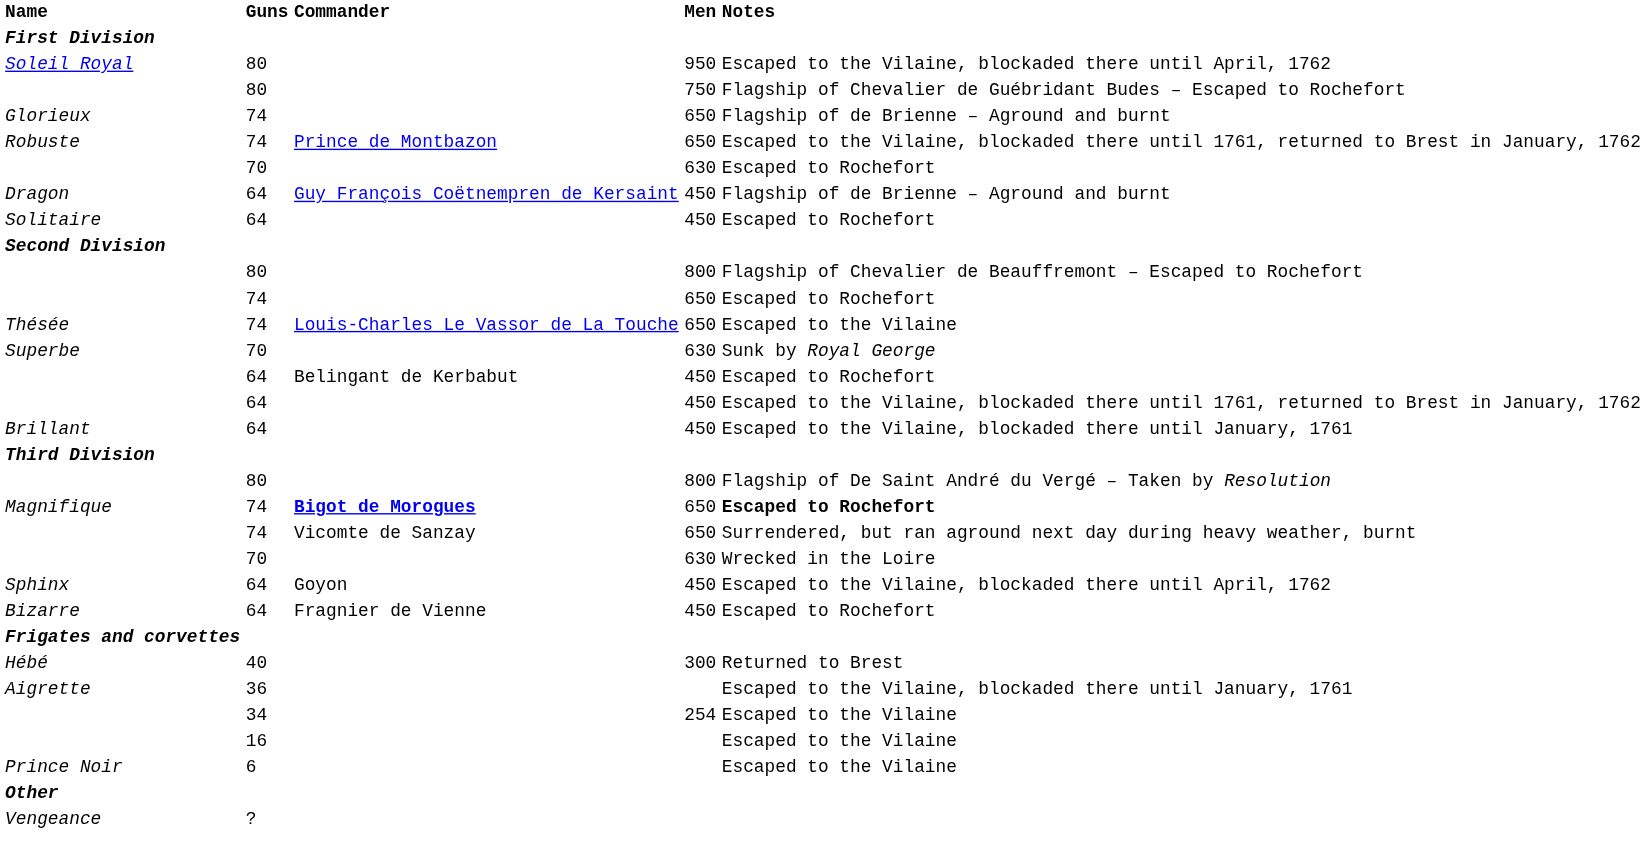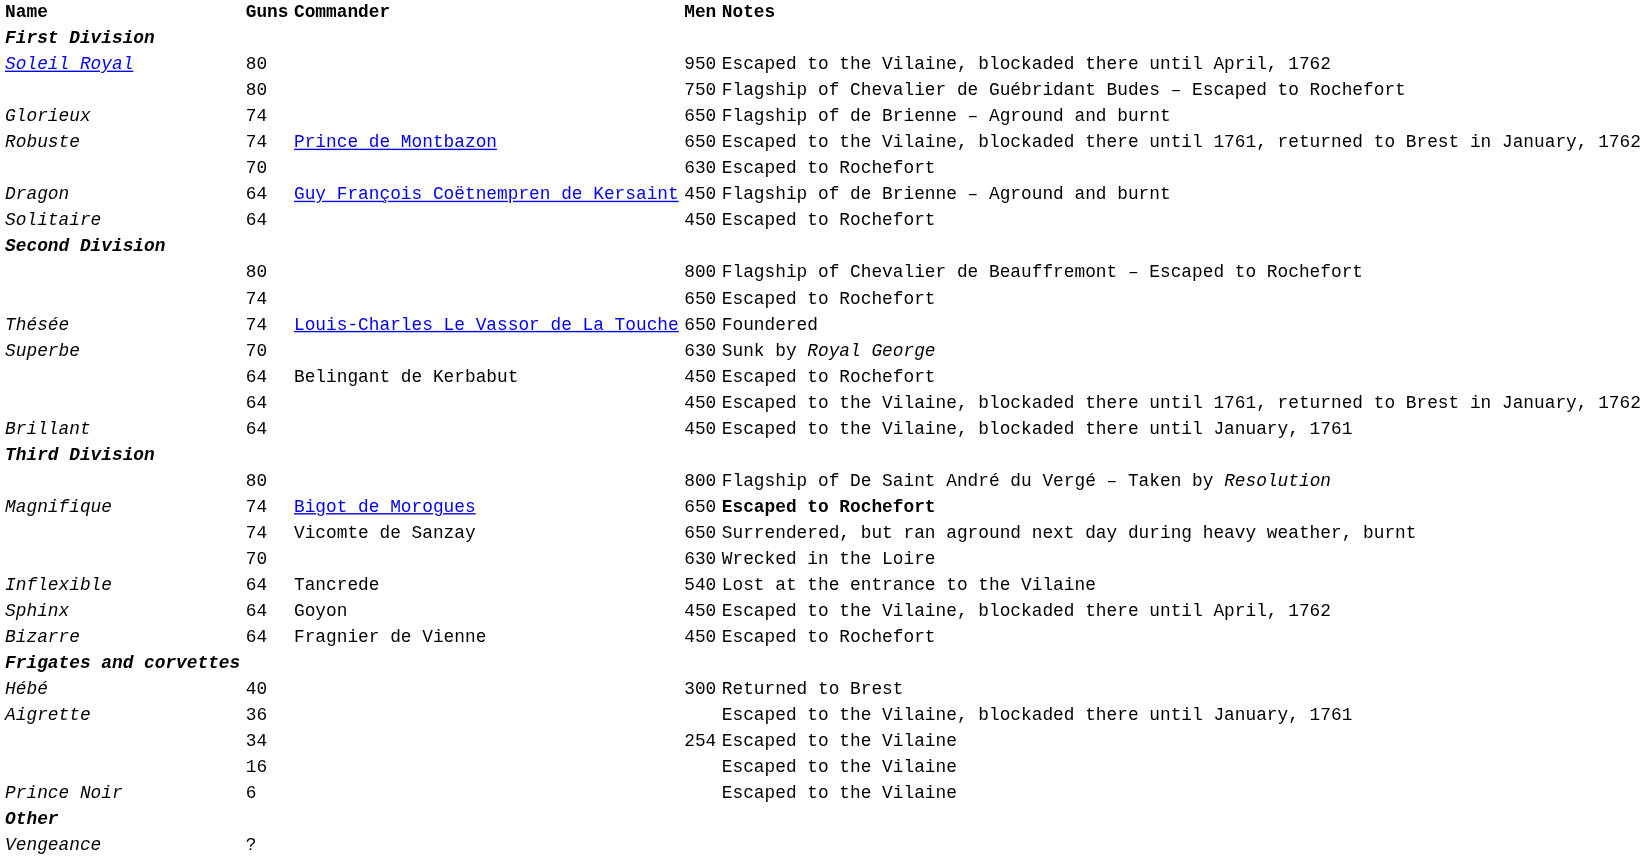Thésée | Notes: Escaped to the Vilaine -> Foundered
Magnifique | Commander: bold -> normal
+ row: Inflexible | 64 | Tancrede | 540 | Lost at the entrance to the Vilaine
